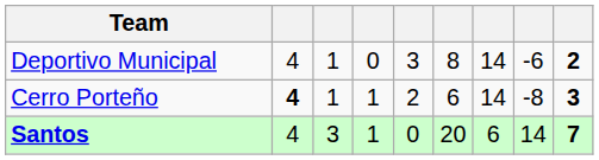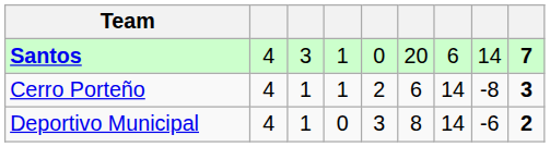rows swapped: Santos <-> Deportivo Municipal
Cerro Porteño | column 2: bold -> normal
